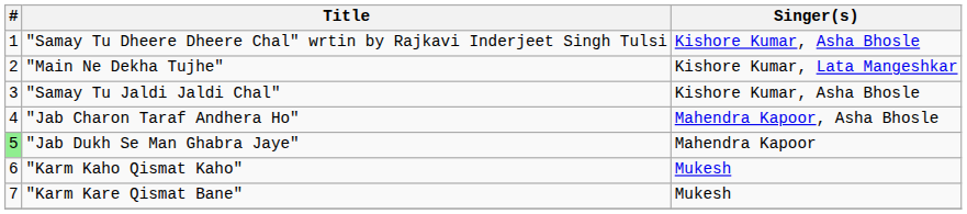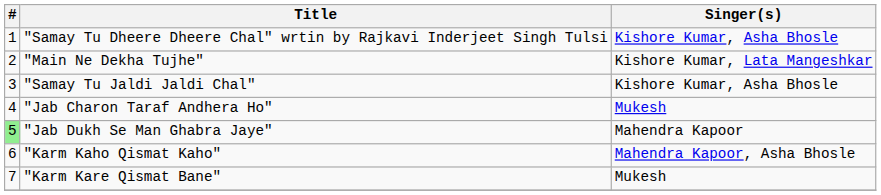"Jab Charon Taraf Andhera Ho" | Singer(s): Mahendra Kapoor, Asha Bhosle -> Mukesh
"Karm Kaho Qismat Kaho" | Singer(s): Mukesh -> Mahendra Kapoor, Asha Bhosle
